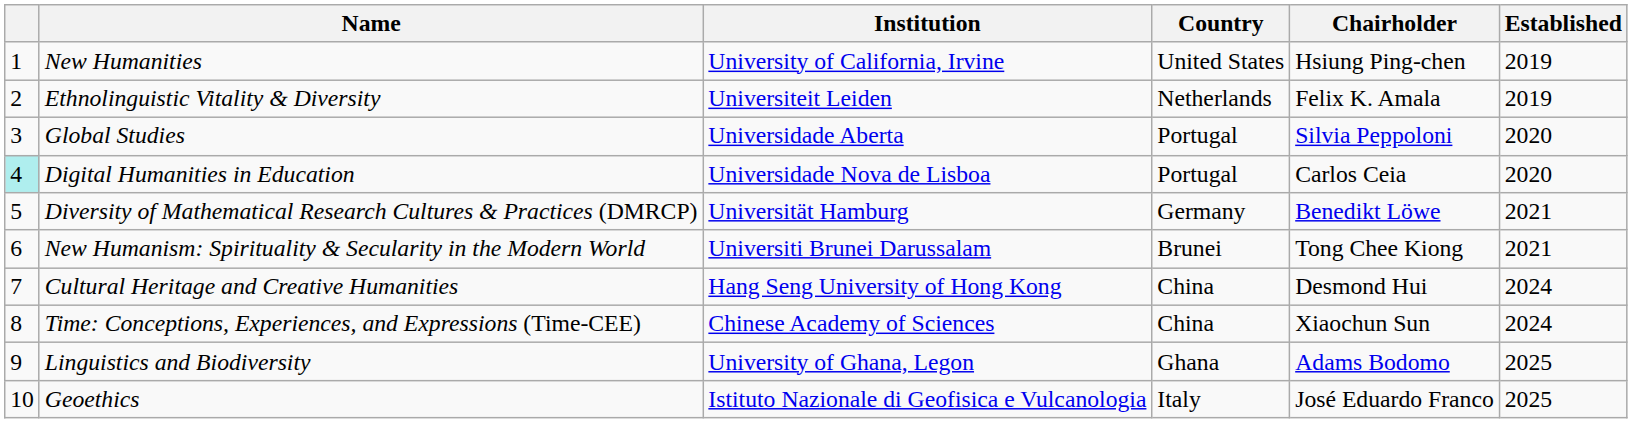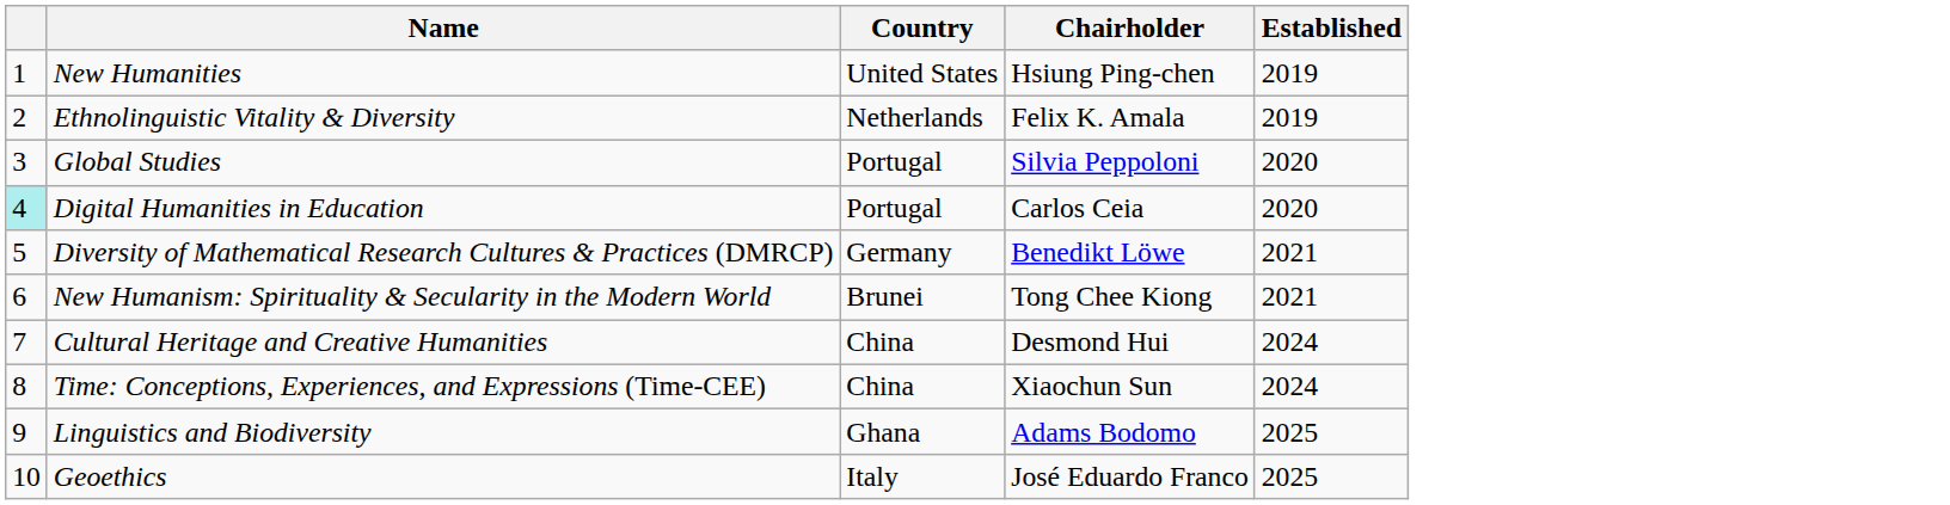- column: Institution | University of California, Irvine | Universiteit Leiden | Universidade Aberta | Universidade Nova de Lisboa | Universität Hamburg | Universiti Brunei Darussalam | Hang Seng University of Hong Kong | Chinese Academy of Sciences | University of Ghana, Legon | Istituto Nazionale di Geofisica e Vulcanologia
